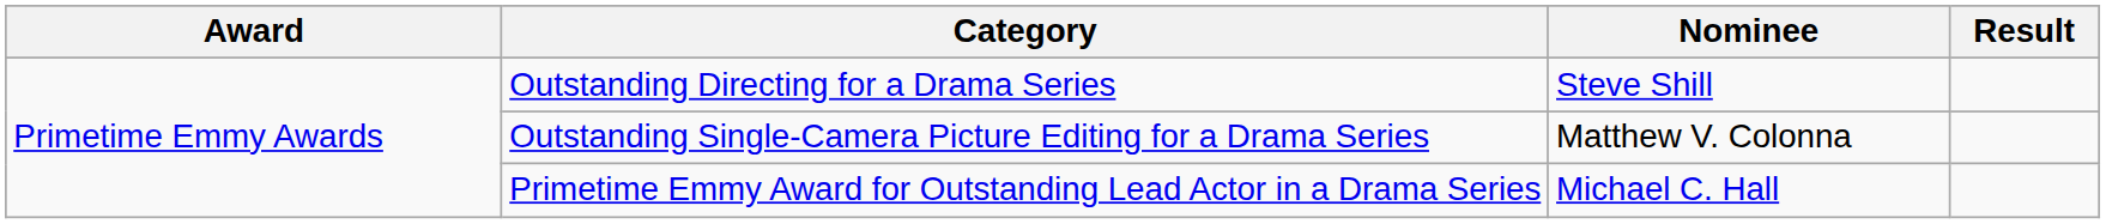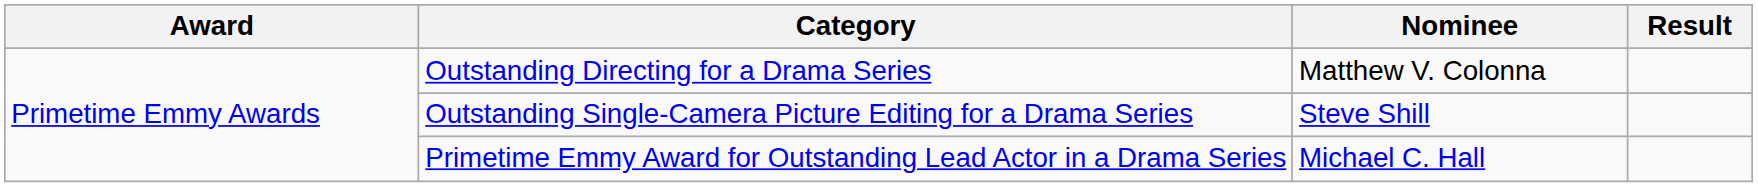Outstanding Directing for a Drama Series | Nominee: Steve Shill -> Matthew V. Colonna
Outstanding Single-Camera Picture Editing for a Drama Series | Nominee: Matthew V. Colonna -> Steve Shill
